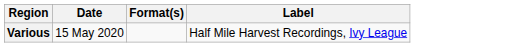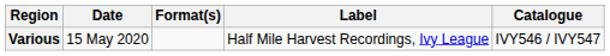+ column: Catalogue | IVY546 / IVY547
